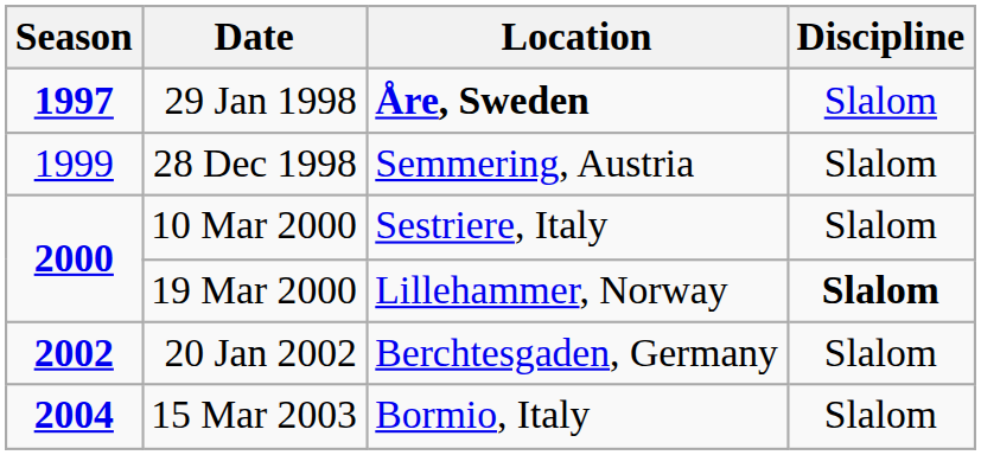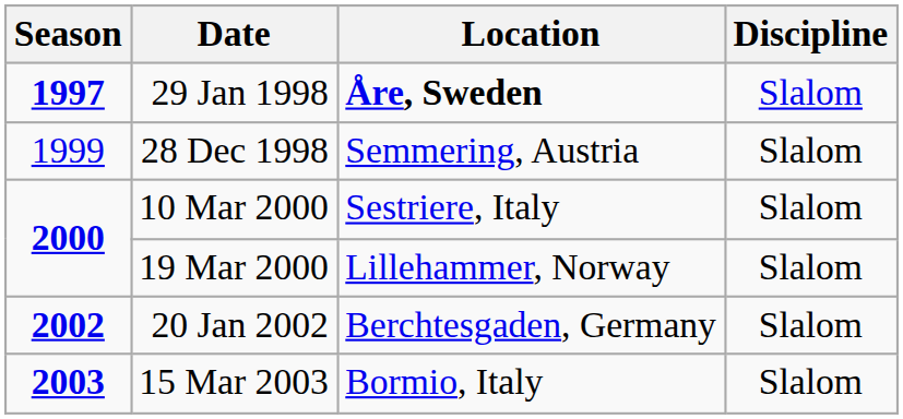19 Mar 2000 | Discipline: bold -> normal
15 Mar 2003 | Season: 2004 -> 2003
